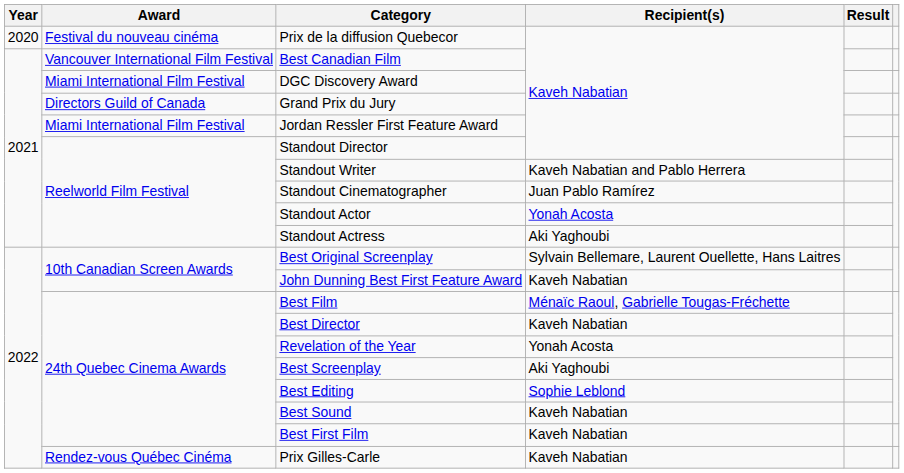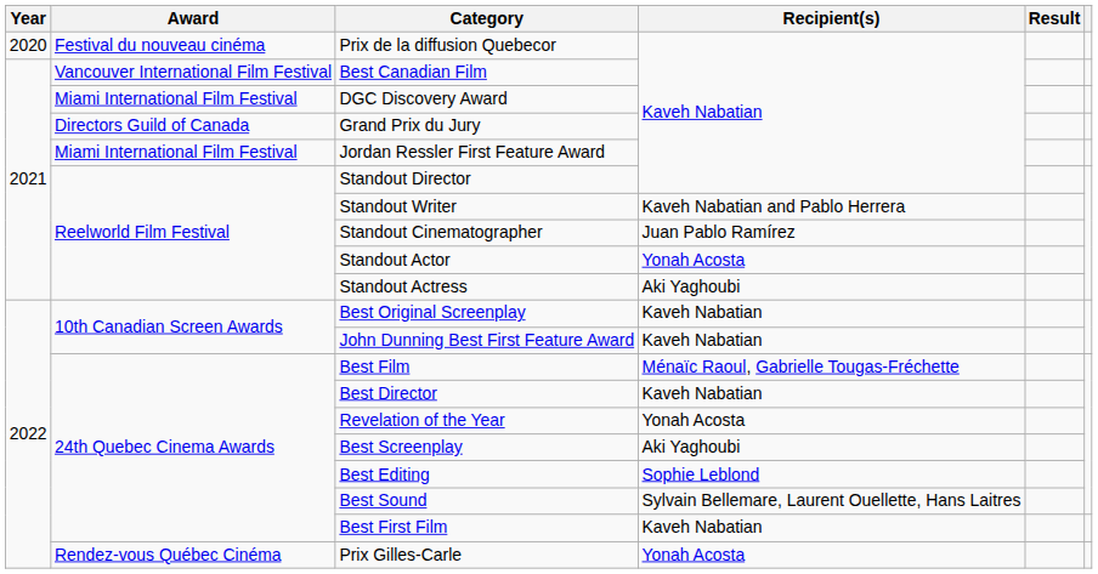Best Original Screenplay | Recipient(s): Sylvain Bellemare, Laurent Ouellette, Hans Laitres -> Kaveh Nabatian
Best Sound | Recipient(s): Kaveh Nabatian -> Sylvain Bellemare, Laurent Ouellette, Hans Laitres
Prix Gilles-Carle | Recipient(s): Kaveh Nabatian -> Yonah Acosta
